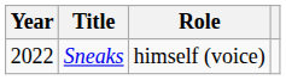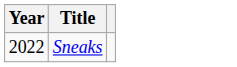- column: Role | himself (voice)
